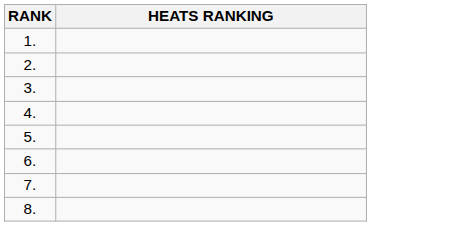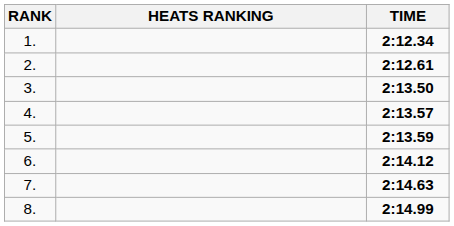+ column: TIME | 2:12.34 | 2:12.61 | 2:13.50 | 2:13.57 | 2:13.59 | 2:14.12 | 2:14.63 | 2:14.99
